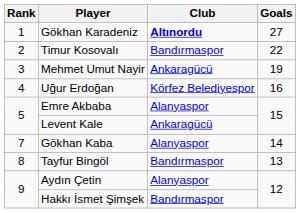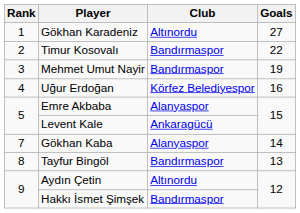Gökhan Karadeniz | Club: bold -> normal
Mehmet Umut Nayir | Club: Ankaragücü -> Bandırmaspor
Aydın Çetin | Club: Alanyaspor -> Altınordu
